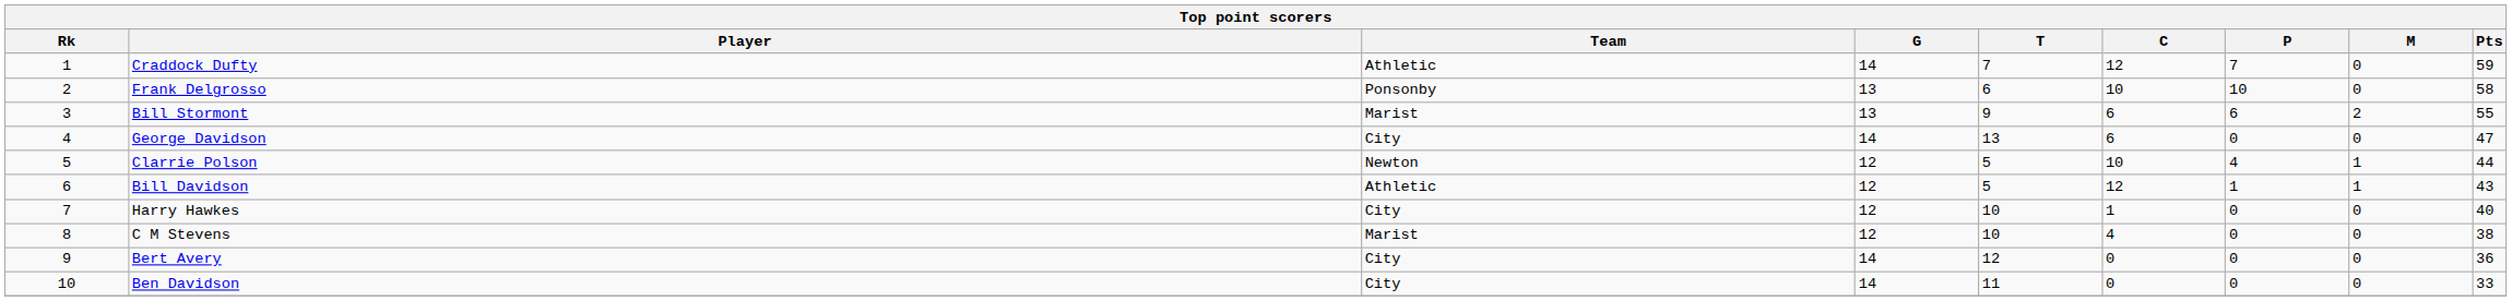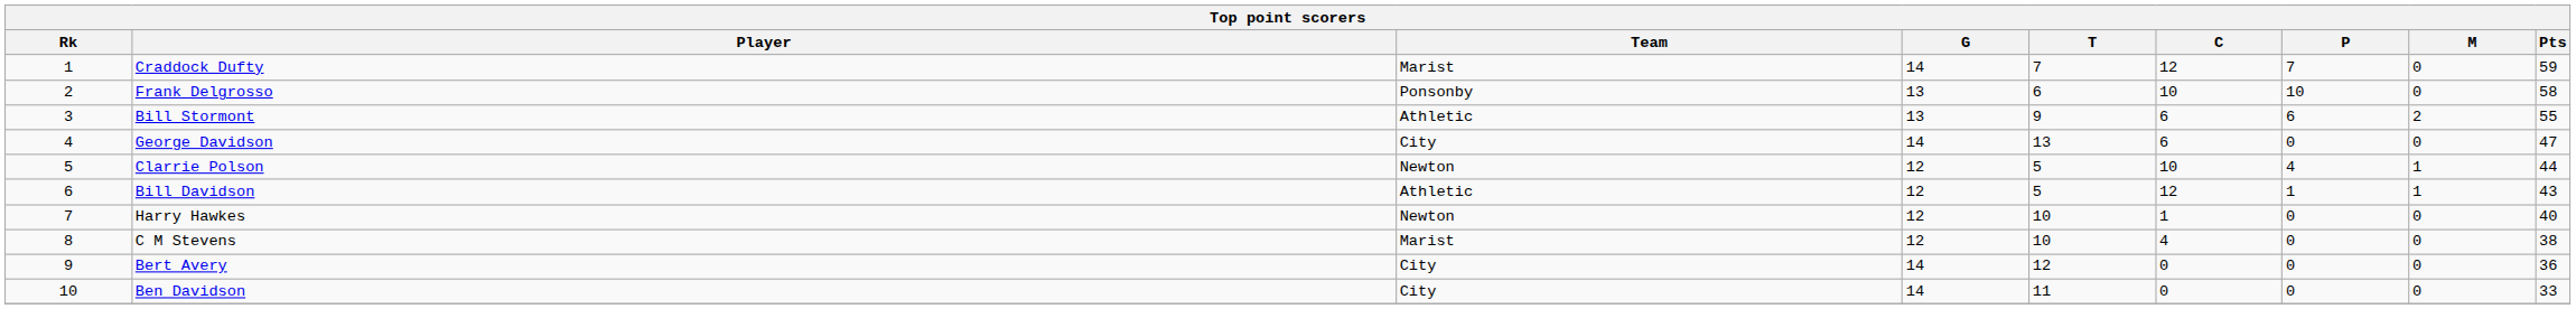Craddock Dufty | Team: Athletic -> Marist
Bill Stormont | Team: Marist -> Athletic
Harry Hawkes | Team: City -> Newton
